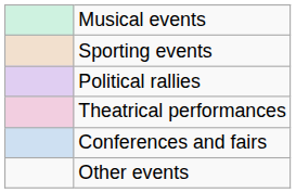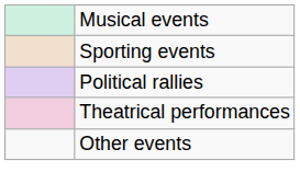- row: Conferences and fairs
